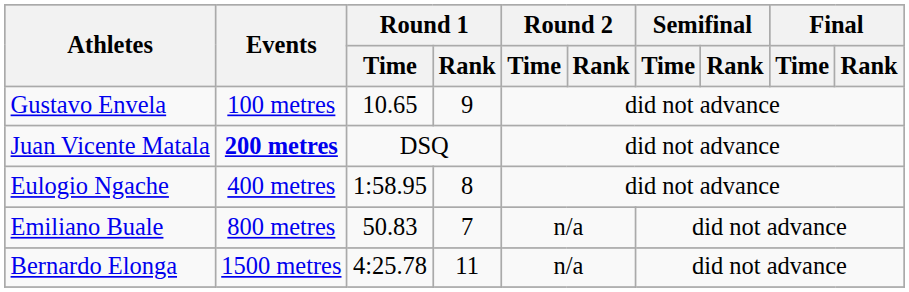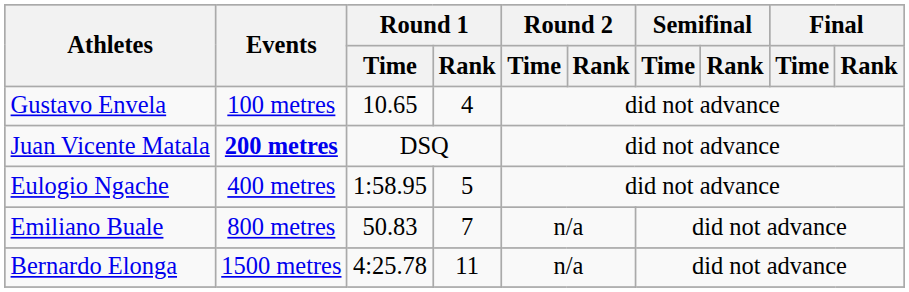Gustavo Envela | Round 1 / Rank: 9 -> 4
Eulogio Ngache | Round 1 / Rank: 8 -> 5
